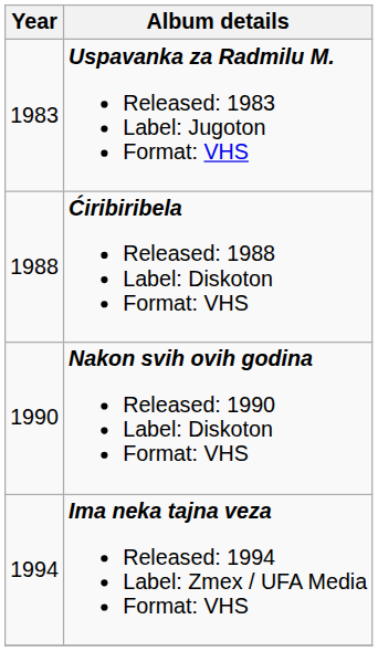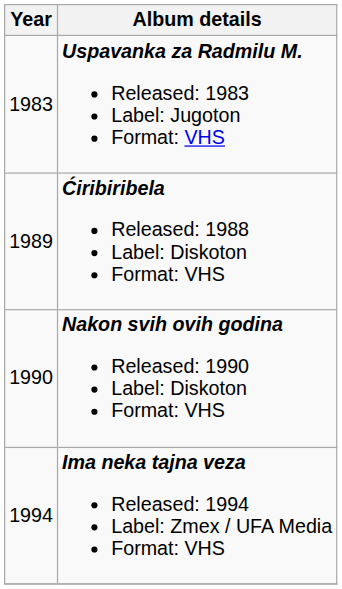Ćiribiribela Released: 1988 Label: Diskoton Format: VHS | Year: 1988 -> 1989
